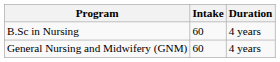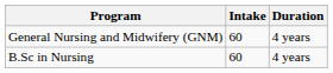rows swapped: General Nursing and Midwifery (GNM) <-> B.Sc in Nursing
